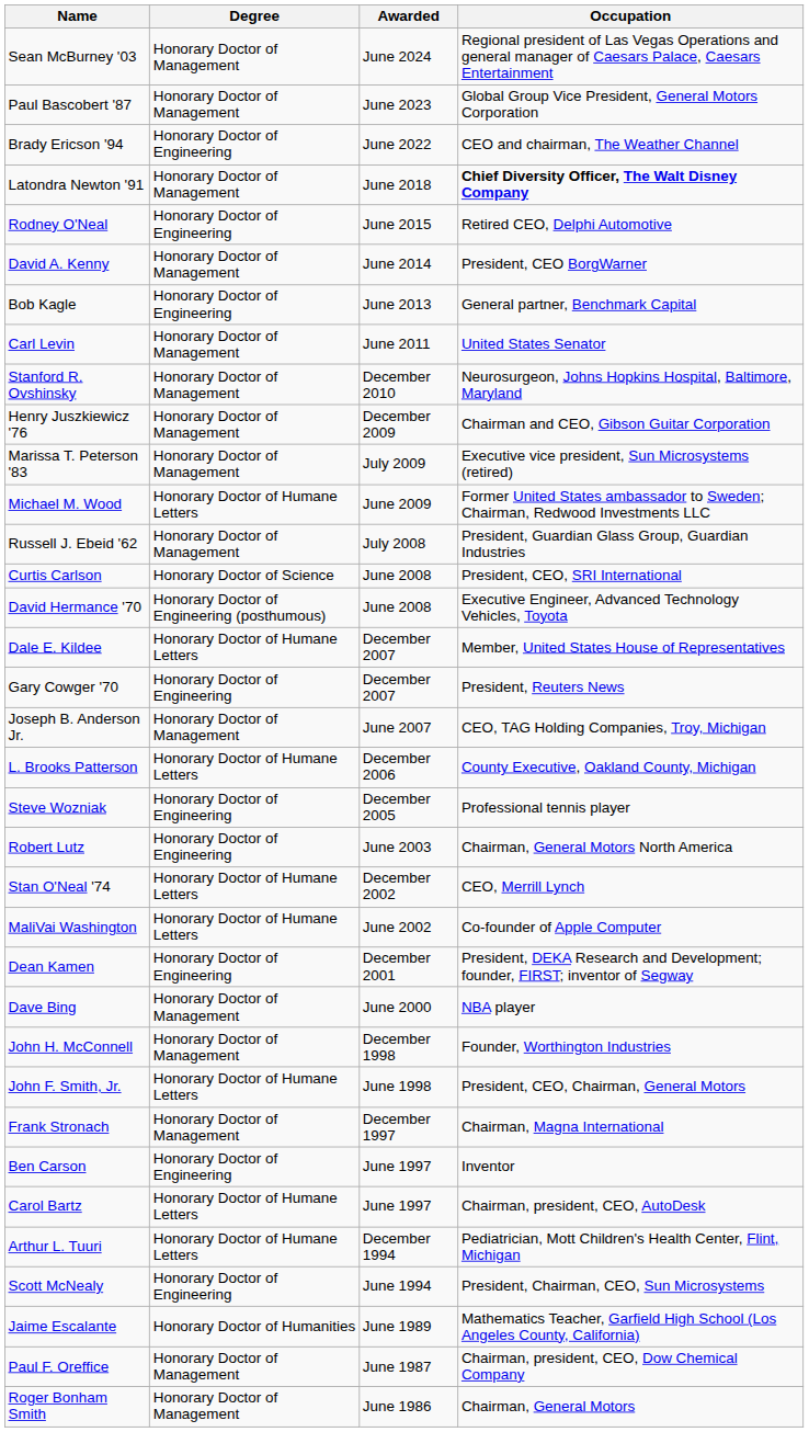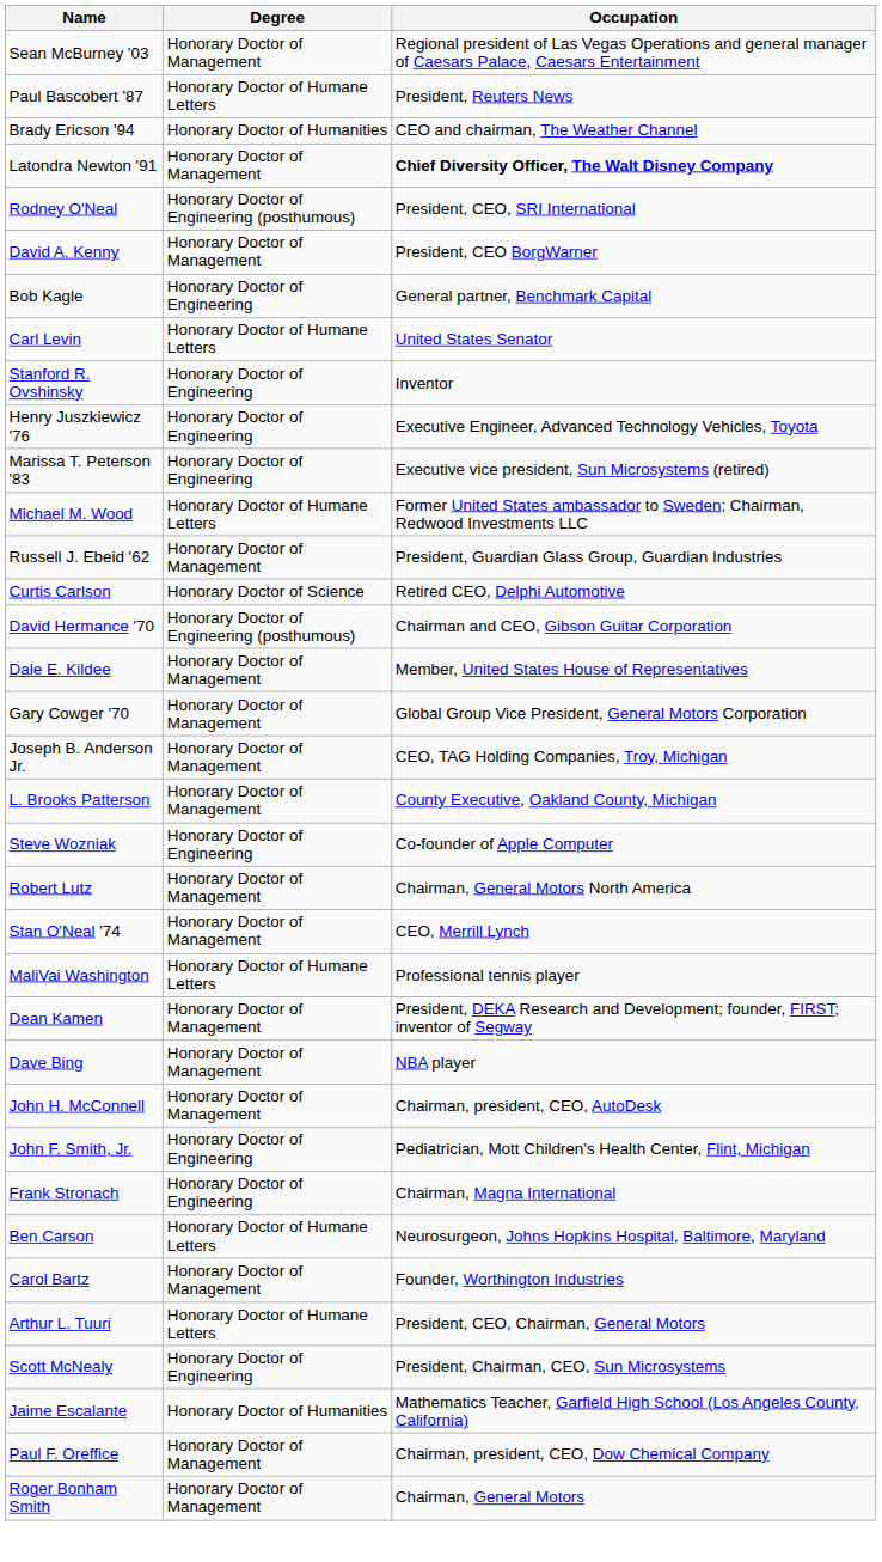- column: Awarded | June 2024 | June 2023 | June 2022 | June 2018 | June 2015 | June 2014 | June 2013 | June 2011 | December 2010 | December 2009 | July 2009 | June 2009 | July 2008 | June 2008 | June 2008 | December 2007 | December 2007 | June 2007 | December 2006 | December 2005 | June 2003 | December 2002 | June 2002 | December 2001 | June 2000 | December 1998 | June 1998 | December 1997 | June 1997 | June 1997 | December 1994 | June 1994 | June 1989 | June 1987 | June 1986
Paul Bascobert '87 | Degree: Honorary Doctor of Management -> Honorary Doctor of Humane Letters
Paul Bascobert '87 | Occupation: Global Group Vice President, General Motors Corporation -> President, Reuters News
Brady Ericson '94 | Degree: Honorary Doctor of Engineering -> Honorary Doctor of Humanities
Rodney O'Neal | Degree: Honorary Doctor of Engineering -> Honorary Doctor of Engineering (posthumous)
Rodney O'Neal | Occupation: Retired CEO, Delphi Automotive -> President, CEO, SRI International
Carl Levin | Degree: Honorary Doctor of Management -> Honorary Doctor of Humane Letters
Stanford R. Ovshinsky | Degree: Honorary Doctor of Management -> Honorary Doctor of Engineering
Stanford R. Ovshinsky | Occupation: Neurosurgeon, Johns Hopkins Hospital, Baltimore, Maryland -> Inventor
Henry Juszkiewicz '76 | Degree: Honorary Doctor of Management -> Honorary Doctor of Engineering
Henry Juszkiewicz '76 | Occupation: Chairman and CEO, Gibson Guitar Corporation -> Executive Engineer, Advanced Technology Vehicles, Toyota
Marissa T. Peterson '83 | Degree: Honorary Doctor of Management -> Honorary Doctor of Engineering
Curtis Carlson | Occupation: President, CEO, SRI International -> Retired CEO, Delphi Automotive
David Hermance '70 | Occupation: Executive Engineer, Advanced Technology Vehicles, Toyota -> Chairman and CEO, Gibson Guitar Corporation
Dale E. Kildee | Degree: Honorary Doctor of Humane Letters -> Honorary Doctor of Management
Gary Cowger '70 | Degree: Honorary Doctor of Engineering -> Honorary Doctor of Management
Gary Cowger '70 | Occupation: President, Reuters News -> Global Group Vice President, General Motors Corporation
L. Brooks Patterson | Degree: Honorary Doctor of Humane Letters -> Honorary Doctor of Management
Steve Wozniak | Occupation: Professional tennis player -> Co-founder of Apple Computer
Robert Lutz | Degree: Honorary Doctor of Engineering -> Honorary Doctor of Management
Stan O'Neal '74 | Degree: Honorary Doctor of Humane Letters -> Honorary Doctor of Management
MaliVai Washington | Occupation: Co-founder of Apple Computer -> Professional tennis player
Dean Kamen | Degree: Honorary Doctor of Engineering -> Honorary Doctor of Management
John H. McConnell | Occupation: Founder, Worthington Industries -> Chairman, president, CEO, AutoDesk
John F. Smith, Jr. | Degree: Honorary Doctor of Humane Letters -> Honorary Doctor of Engineering
John F. Smith, Jr. | Occupation: President, CEO, Chairman, General Motors -> Pediatrician, Mott Children's Health Center, Flint, Michigan
Frank Stronach | Degree: Honorary Doctor of Management -> Honorary Doctor of Engineering
Ben Carson | Degree: Honorary Doctor of Engineering -> Honorary Doctor of Humane Letters
Ben Carson | Occupation: Inventor -> Neurosurgeon, Johns Hopkins Hospital, Baltimore, Maryland
Carol Bartz | Degree: Honorary Doctor of Humane Letters -> Honorary Doctor of Management
Carol Bartz | Occupation: Chairman, president, CEO, AutoDesk -> Founder, Worthington Industries
Arthur L. Tuuri | Occupation: Pediatrician, Mott Children's Health Center, Flint, Michigan -> President, CEO, Chairman, General Motors
